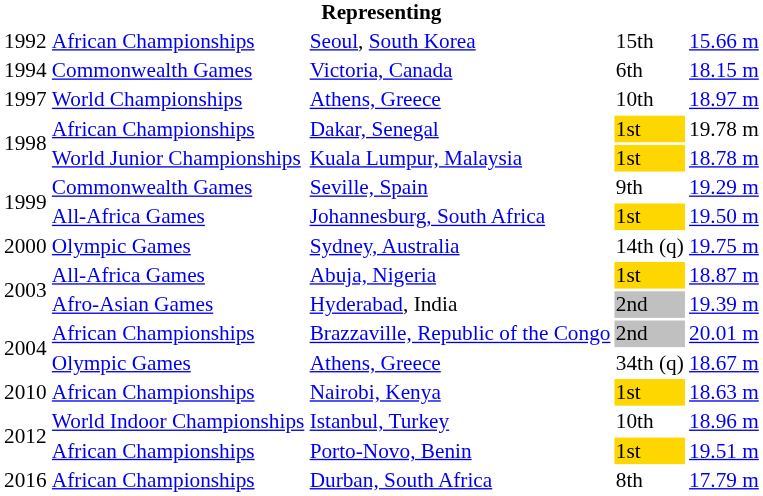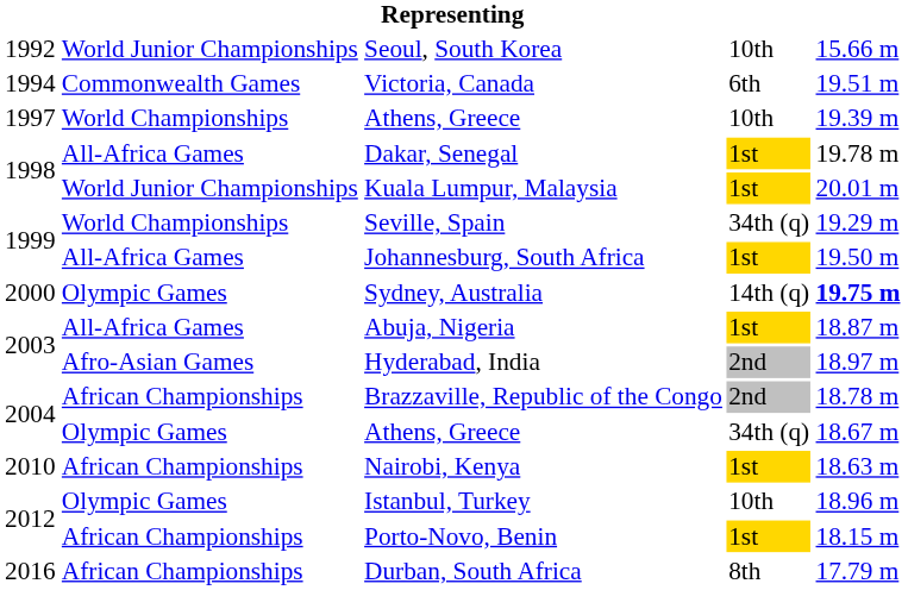Seoul, South Korea | column 2: African Championships -> World Junior Championships
Seoul, South Korea | column 4: 15th -> 10th
Victoria, Canada | column 5: 18.15 m -> 19.51 m
1997 / Athens, Greece | column 5: 18.97 m -> 19.39 m
Dakar, Senegal | column 2: African Championships -> All-Africa Games
Kuala Lumpur, Malaysia | column 5: 18.78 m -> 20.01 m
Seville, Spain | column 2: Commonwealth Games -> World Championships
Seville, Spain | column 4: 9th -> 34th (q)
Sydney, Australia | column 5: normal -> bold
Hyderabad, India | column 5: 19.39 m -> 18.97 m
Brazzaville, Republic of the Congo | column 5: 20.01 m -> 18.78 m
Istanbul, Turkey | column 2: World Indoor Championships -> Olympic Games
Porto-Novo, Benin | column 5: 19.51 m -> 18.15 m
